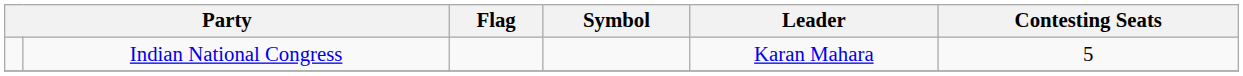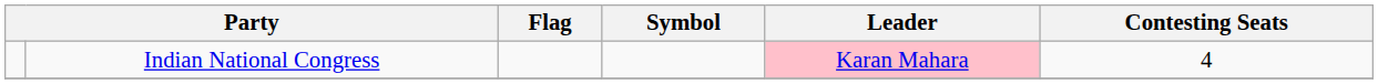Indian National Congress | Leader: no background -> pink background
Indian National Congress | Contesting Seats: 5 -> 4
